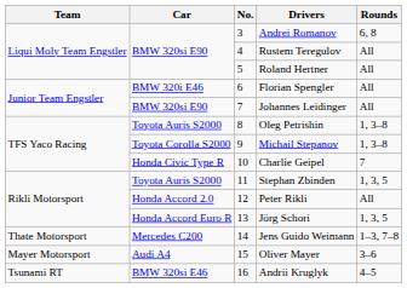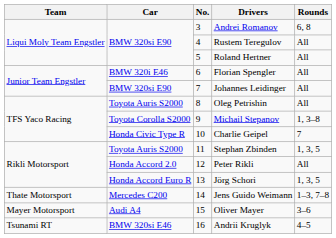Oleg Petrishin | Rounds: 1, 3–8 -> All
